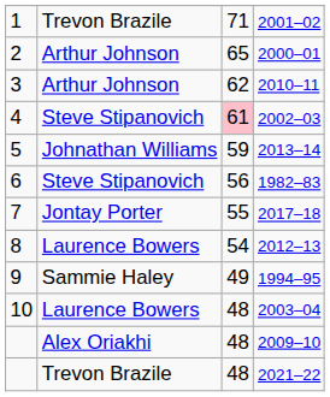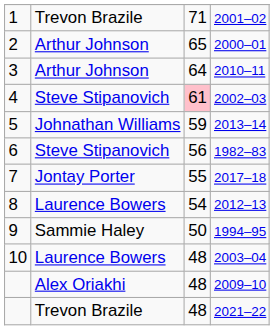2010–11 | column 3: 62 -> 64
1994–95 | column 3: 49 -> 50
